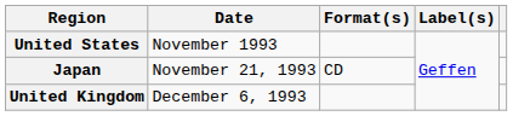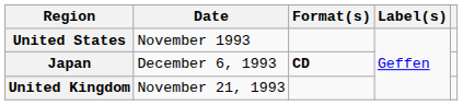Japan | Date: November 21, 1993 -> December 6, 1993
Japan | Format(s): normal -> bold
United Kingdom | Date: December 6, 1993 -> November 21, 1993
